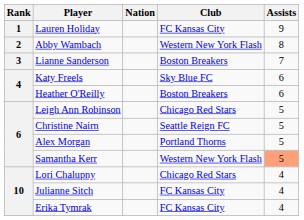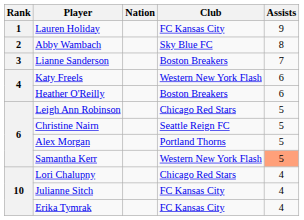Abby Wambach | Club: Western New York Flash -> Sky Blue FC
Katy Freels | Club: Sky Blue FC -> Western New York Flash
